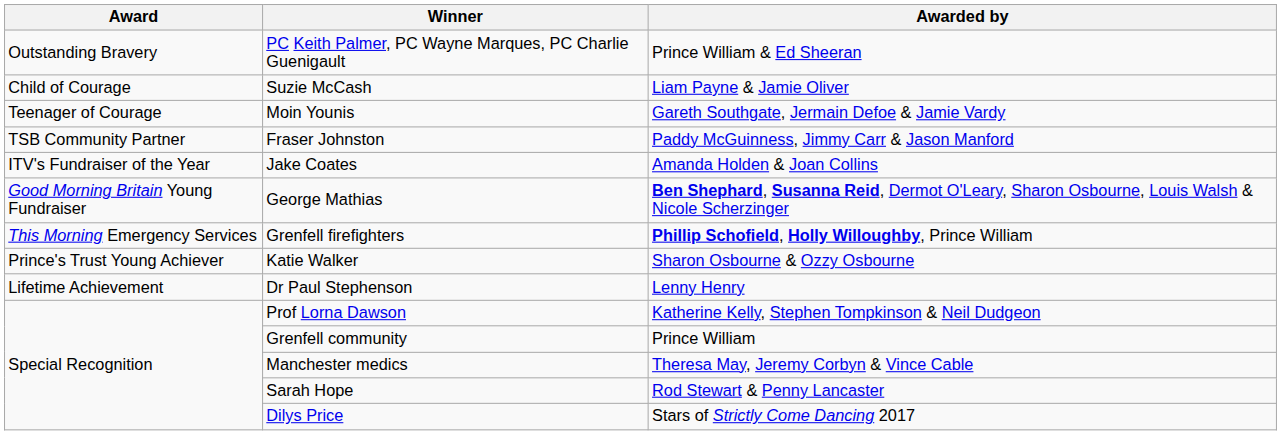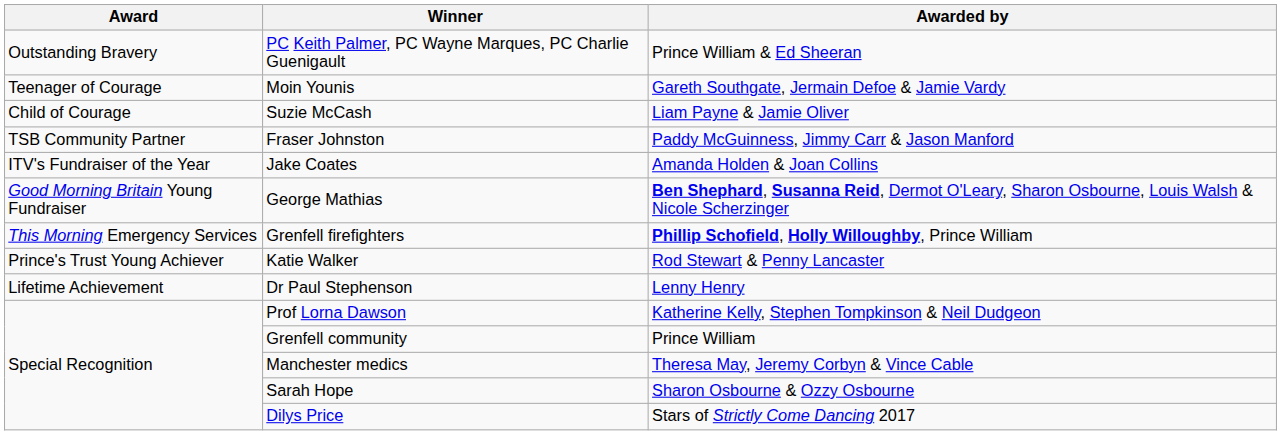rows swapped: Suzie McCash <-> Moin Younis
Katie Walker | Awarded by: Sharon Osbourne & Ozzy Osbourne -> Rod Stewart & Penny Lancaster
Sarah Hope | Awarded by: Rod Stewart & Penny Lancaster -> Sharon Osbourne & Ozzy Osbourne
